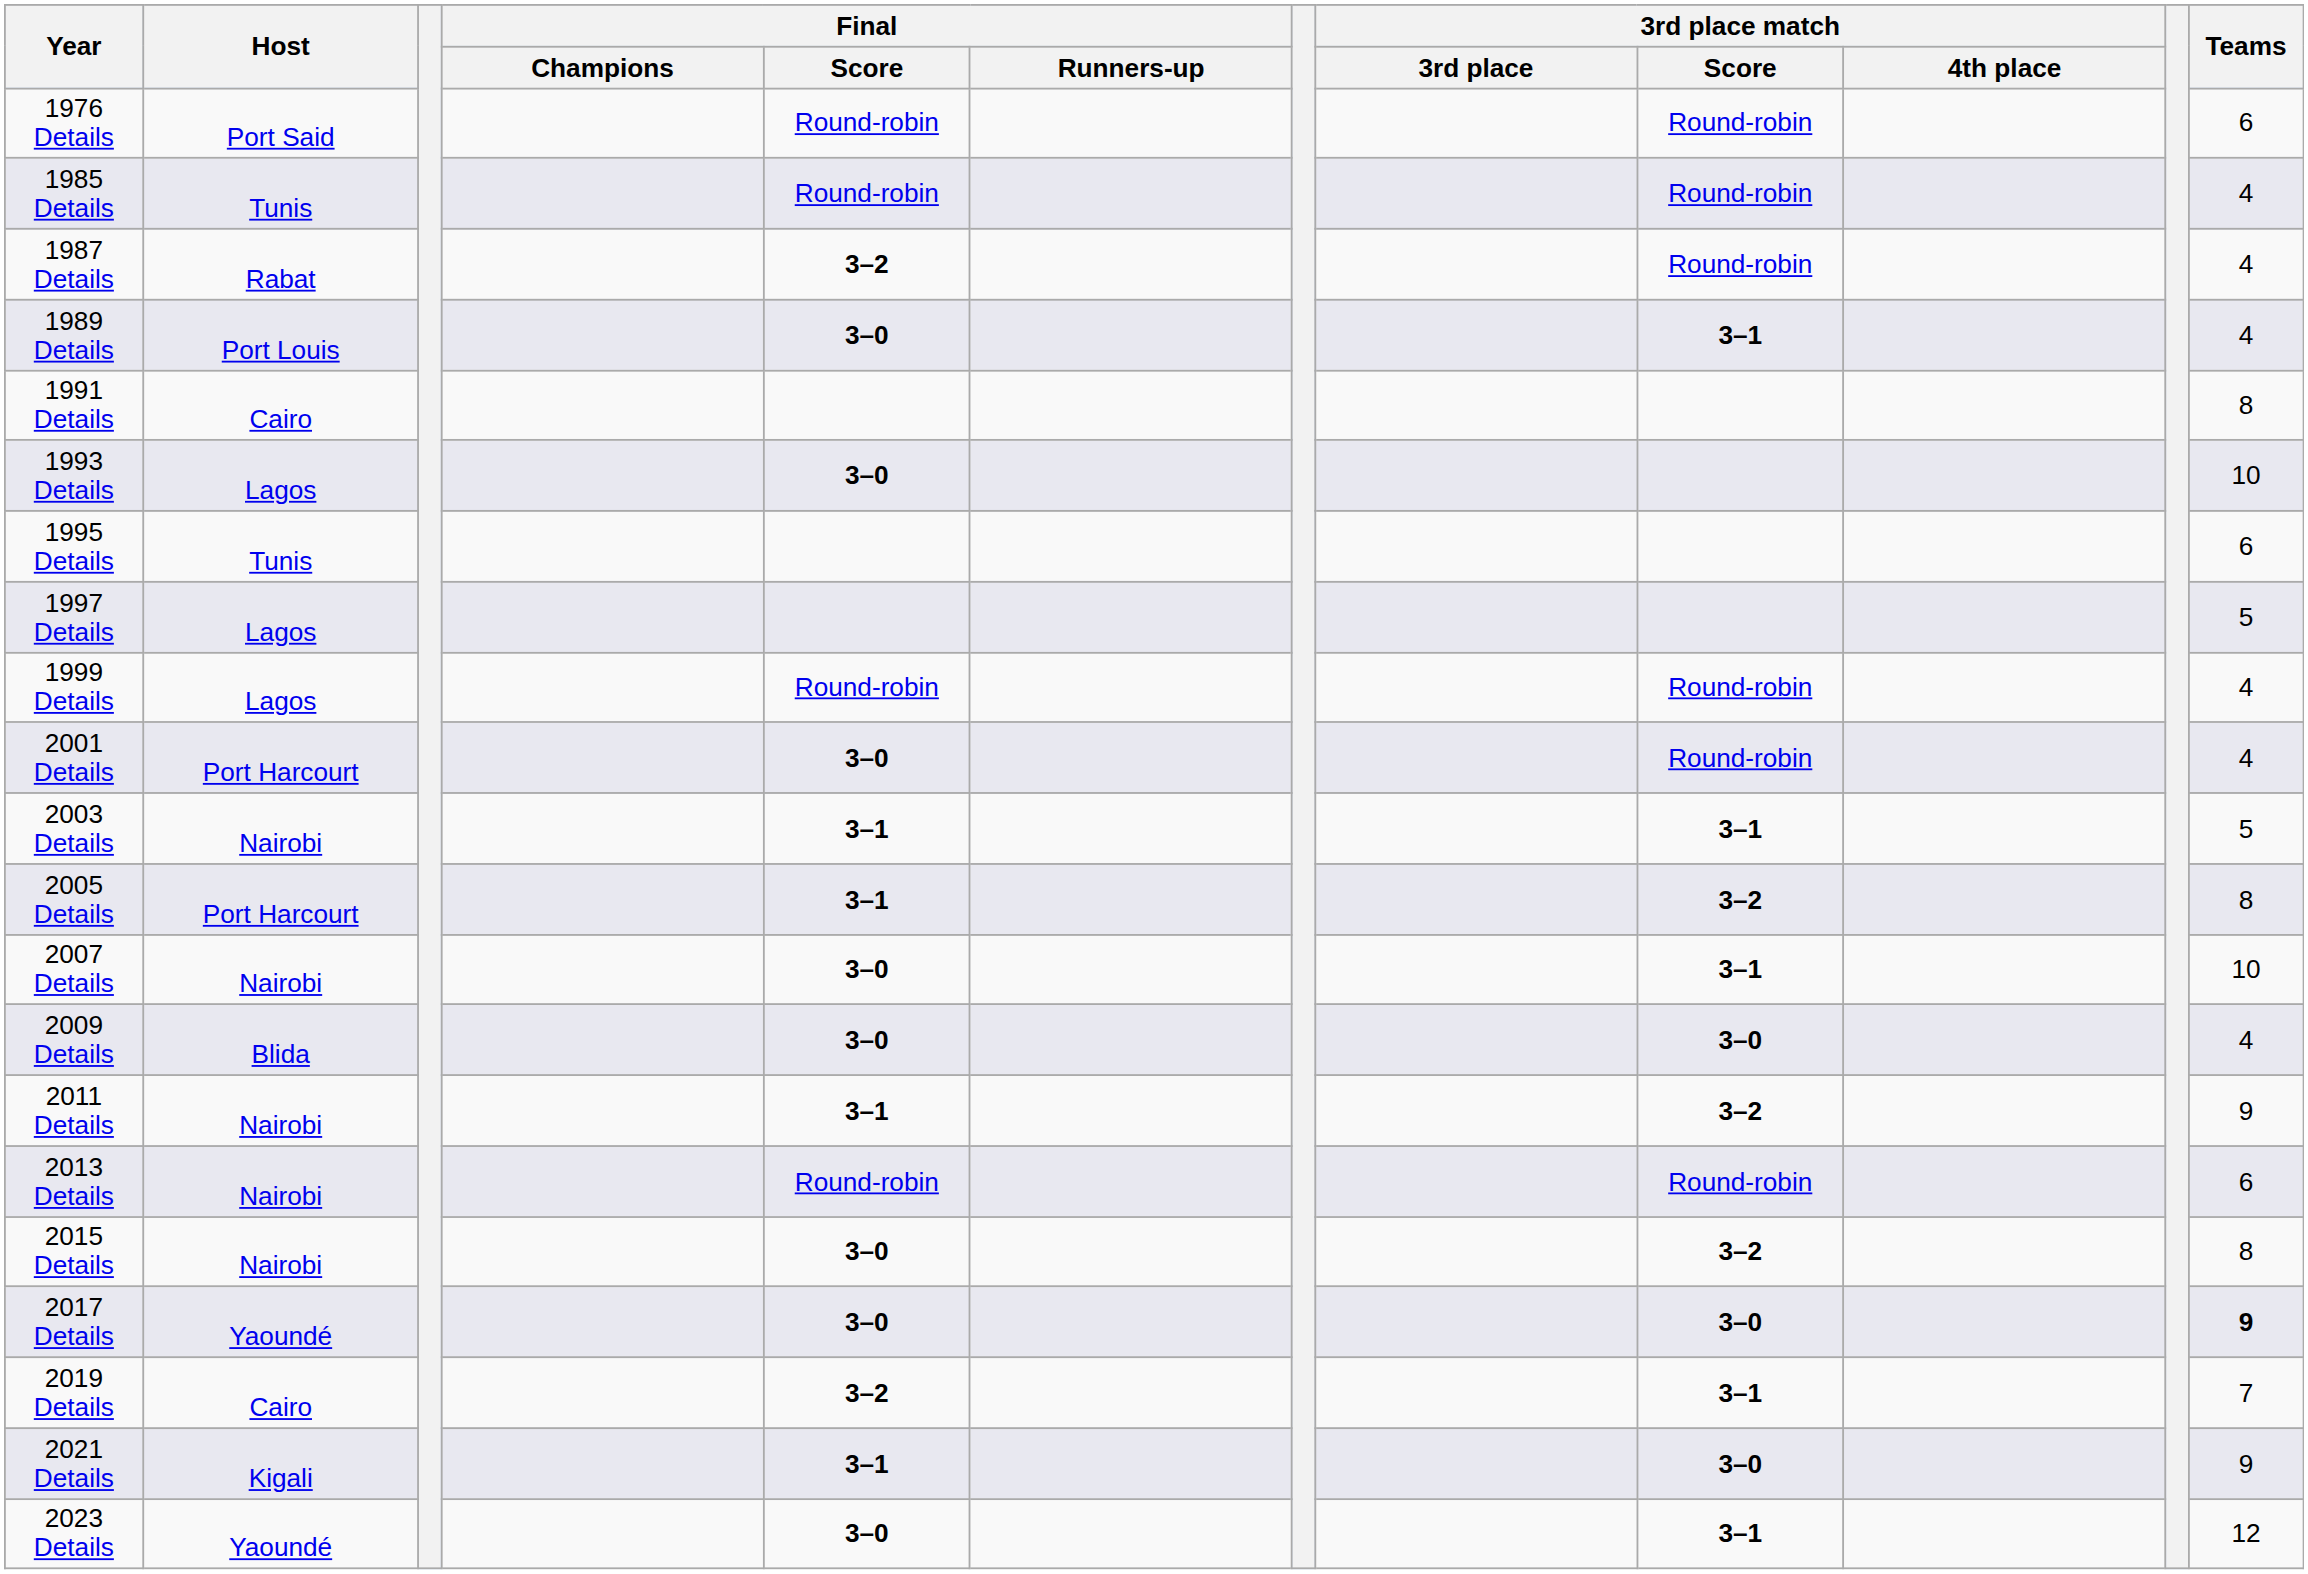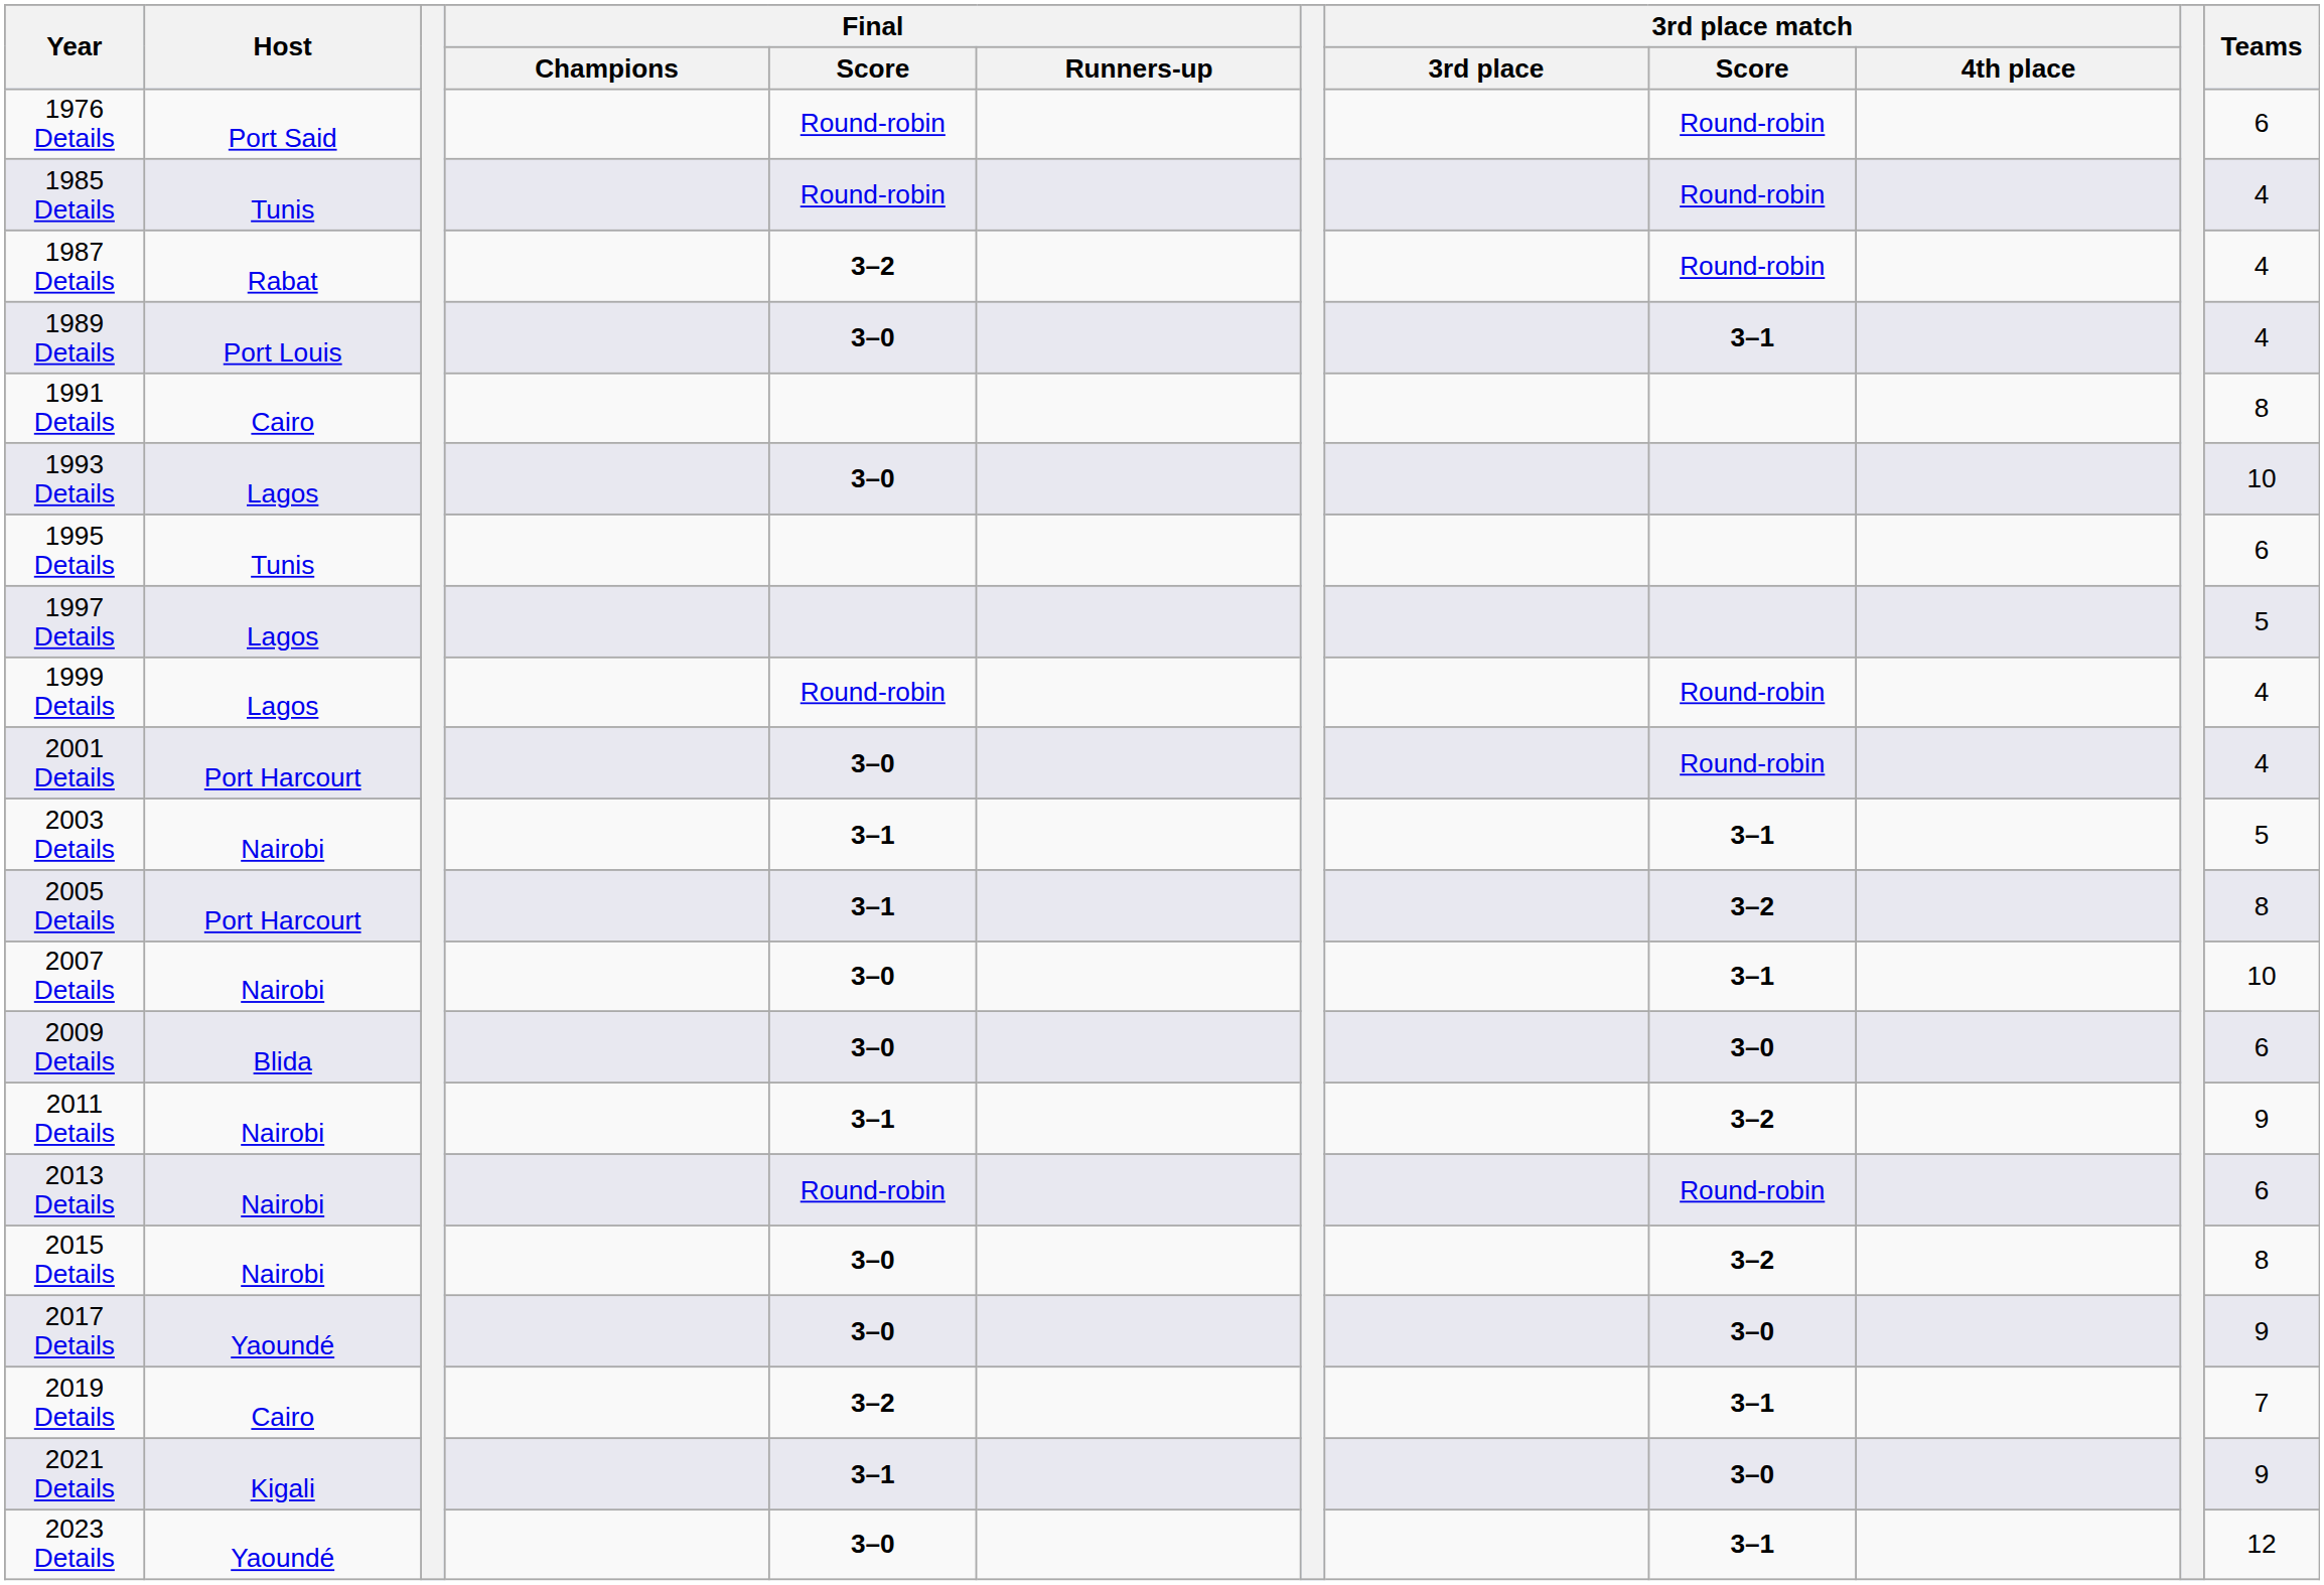2009 Details | Teams: 4 -> 6
2017 Details | Teams: bold -> normal
